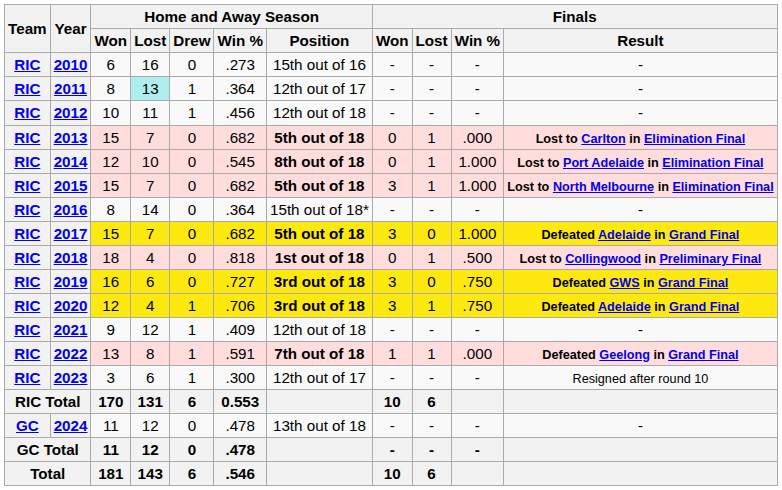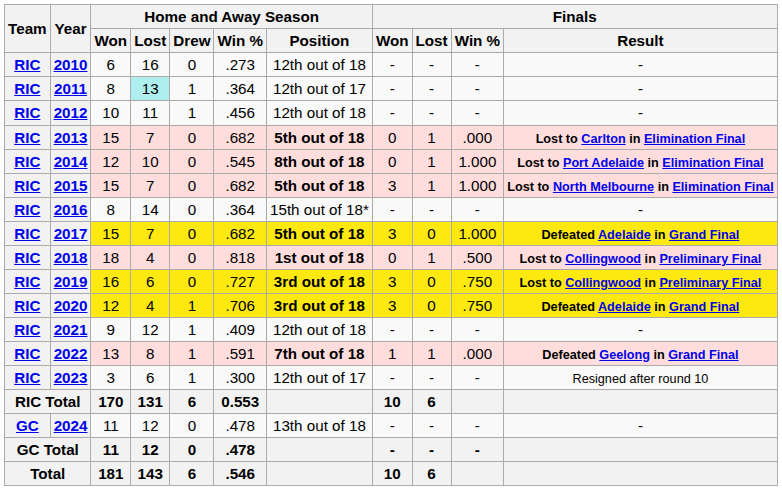2010 | Home and Away Season / Position: 15th out of 16 -> 12th out of 18
2019 | Finals / Result: Defeated GWS in Grand Final -> Lost to Collingwood in Preliminary Final
2020 | Finals / Lost: 1 -> 0
